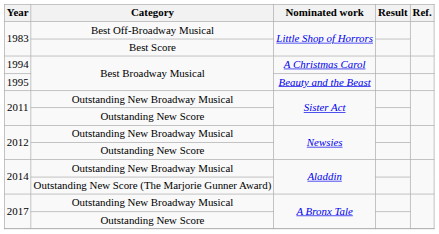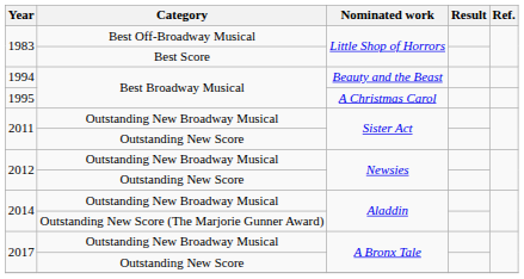1994 | Nominated work: A Christmas Carol -> Beauty and the Beast
1995 | Nominated work: Beauty and the Beast -> A Christmas Carol
